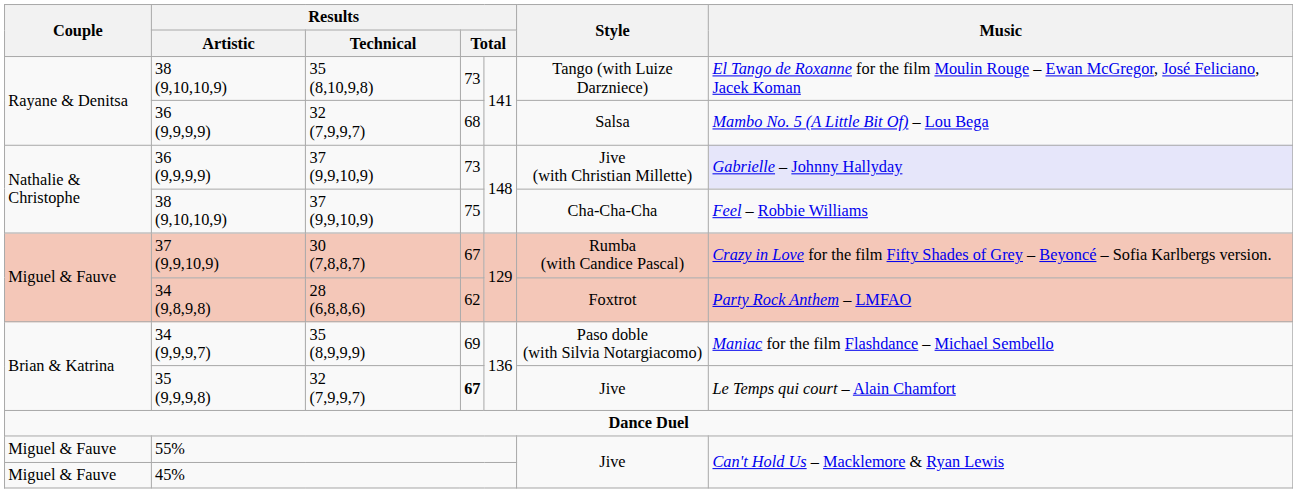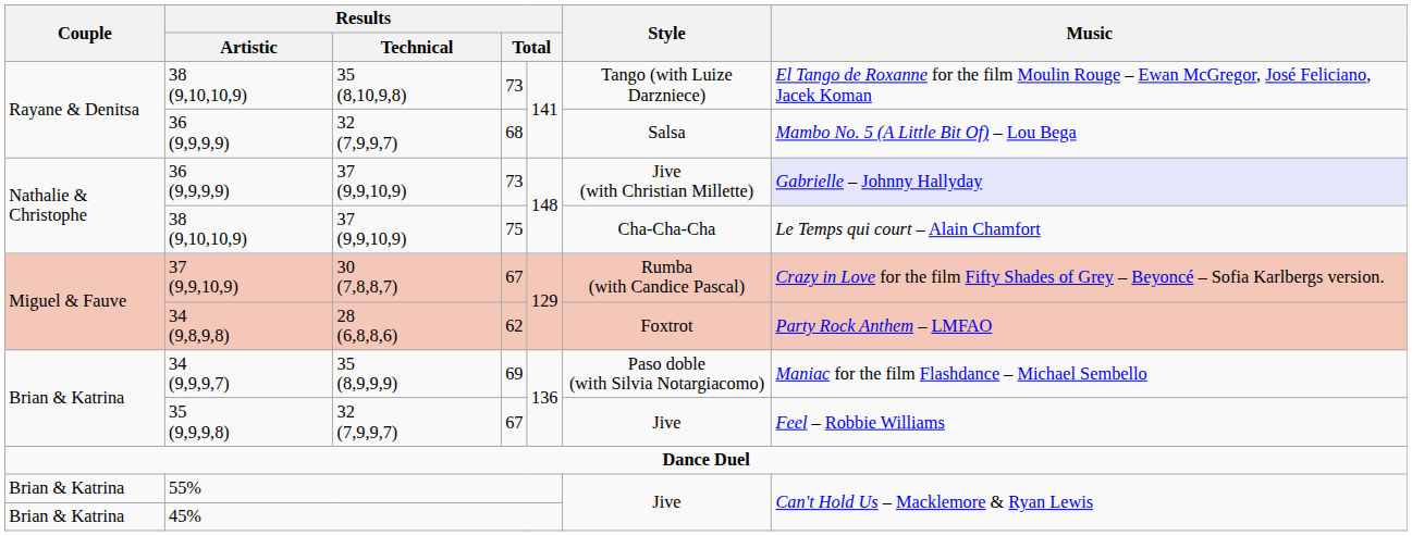38 (9,10,10,9) / 37 (9,9,10,9) | Music: Feel – Robbie Williams -> Le Temps qui court – Alain Chamfort
35 (9,9,9,8) | column 4: bold -> normal
35 (9,9,9,8) | Music: Le Temps qui court – Alain Chamfort -> Feel – Robbie Williams
55% | Couple: Miguel & Fauve -> Brian & Katrina
45% | Couple: Miguel & Fauve -> Brian & Katrina
